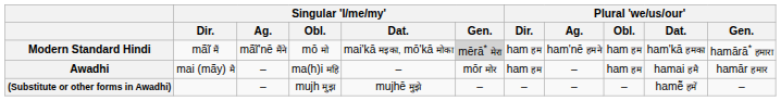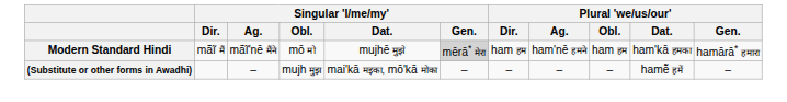Modern Standard Hindi | Singular 'I/me/my' / Dat.: mai'kā मइका, mō'kā मोका -> mujhē मुझे
- row: Awadhi | mai (mãy) मै | – | ma(h)i महि | – | mōr मोर | ham हम | – | ham हम | hamai हमै | hamār हमार
(Substitute or other forms in Awadhi) | Singular 'I/me/my' / Dat.: mujhē मुझे -> mai'kā मइका, mō'kā मोका
